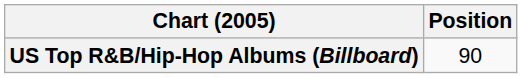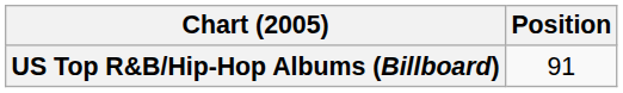US Top R&B/Hip-Hop Albums (Billboard) | Position: 90 -> 91
